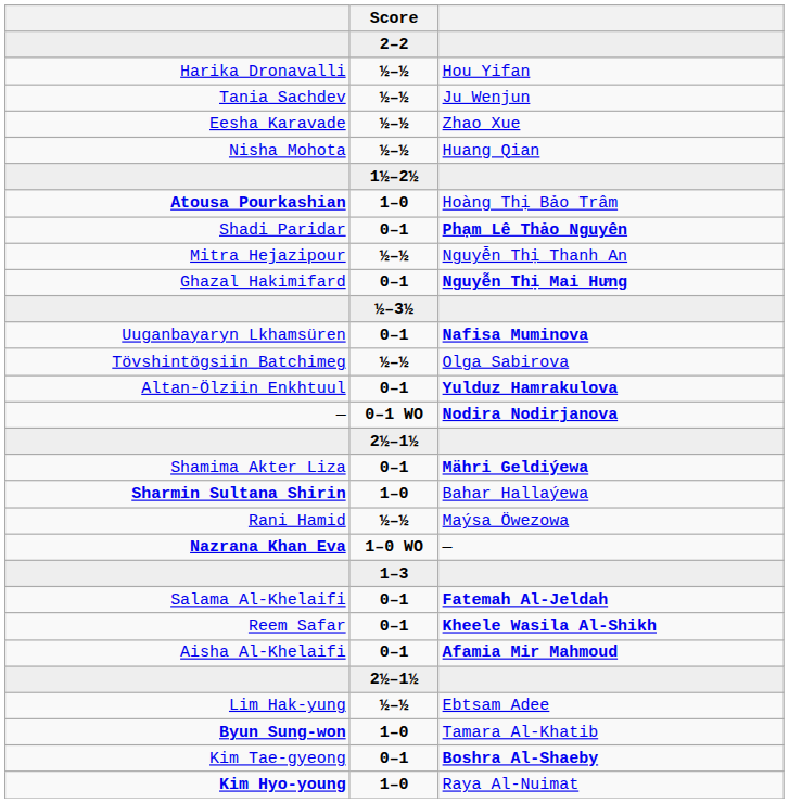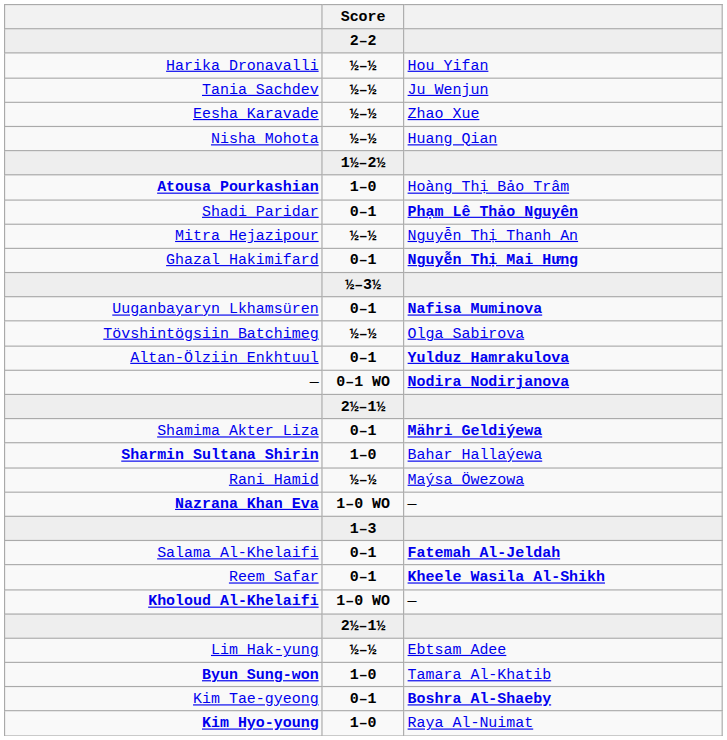- row: Aisha Al-Khelaifi | 0–1 | Afamia Mir Mahmoud
+ row: Kholoud Al-Khelaifi | 1–0 WO | —
